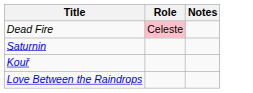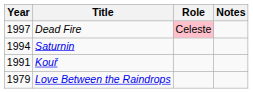+ column: Year | 1997 | 1994 | 1991 | 1979
